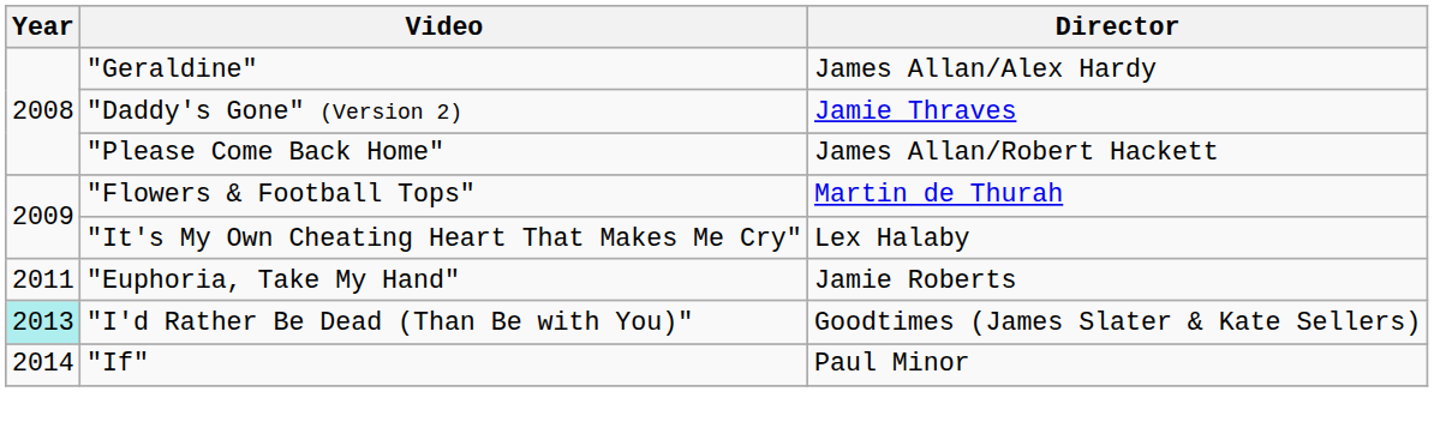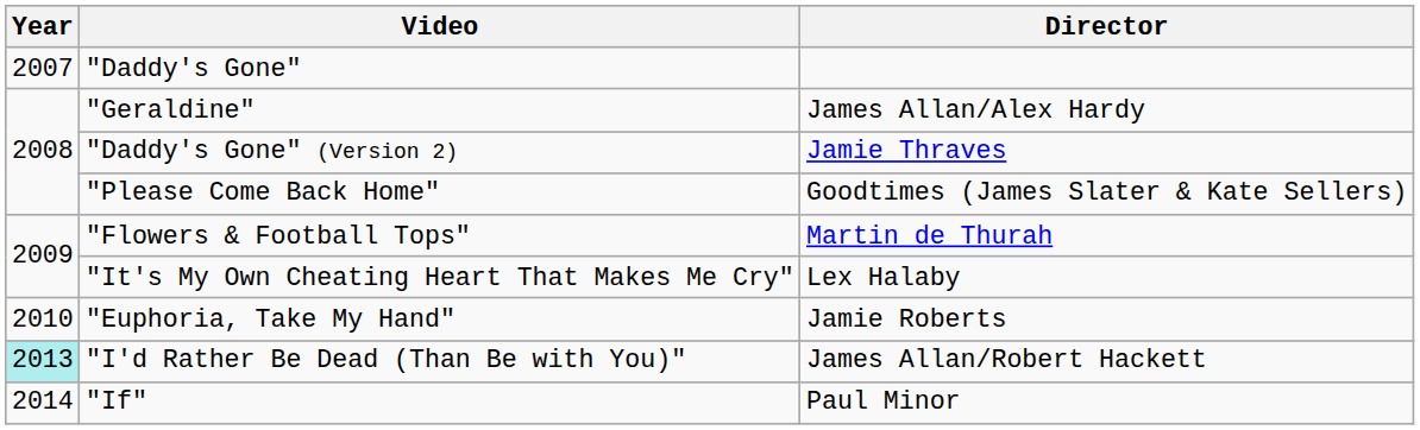+ row: 2007 | "Daddy's Gone"
"Please Come Back Home" | Director: James Allan/Robert Hackett -> Goodtimes (James Slater & Kate Sellers)
"Euphoria, Take My Hand" | Year: 2011 -> 2010
"I'd Rather Be Dead (Than Be with You)" | Director: Goodtimes (James Slater & Kate Sellers) -> James Allan/Robert Hackett
